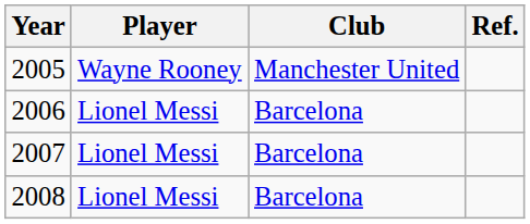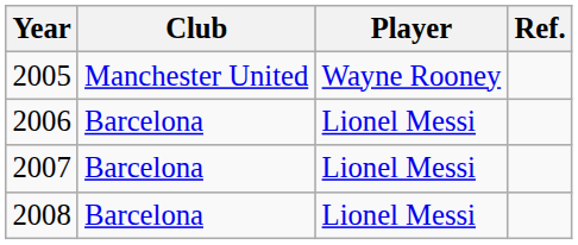columns swapped: Player <-> Club
